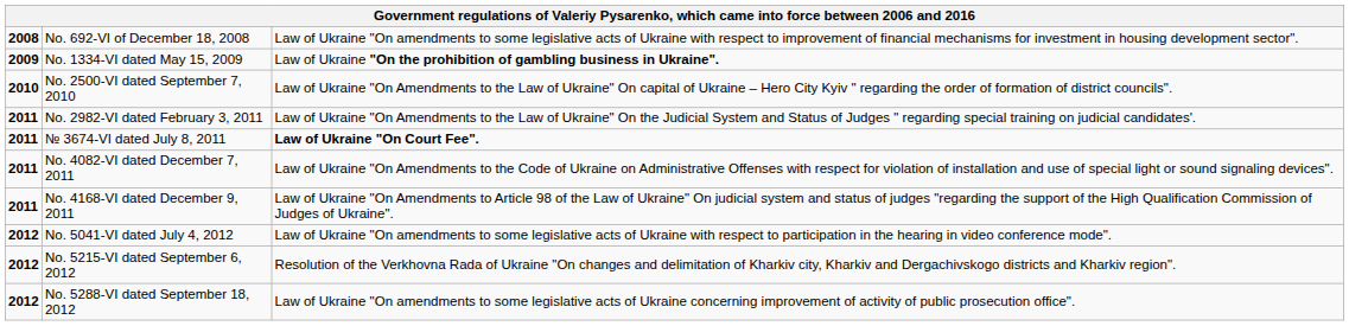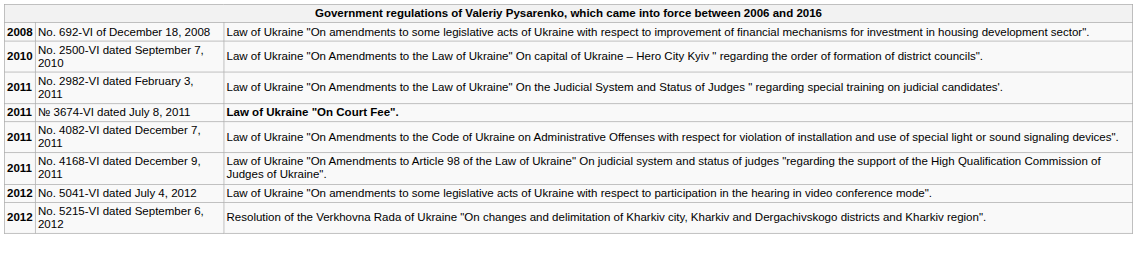- row: 2009 | No. 1334-VI dated May 15, 2009 | Law of Ukraine "On the prohibition of gambling business in Ukraine".
- row: 2012 | No. 5288-VI dated September 18, 2012 | Law of Ukraine "On amendments to some legislative acts of Ukraine concerning improvement of activity of public prosecution office".
